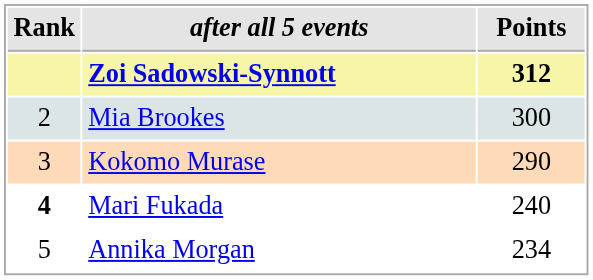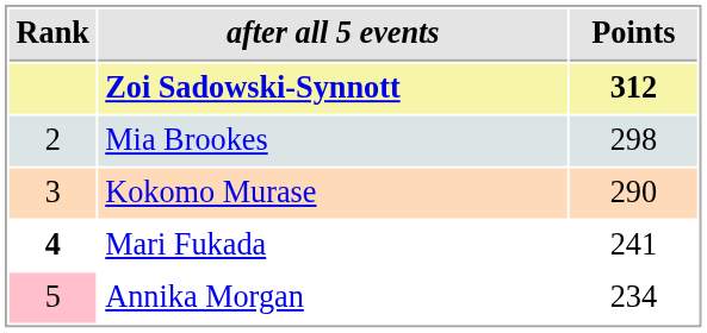Mia Brookes | Points: 300 -> 298
Mari Fukada | Points: 240 -> 241
Annika Morgan | Rank: no background -> pink background
